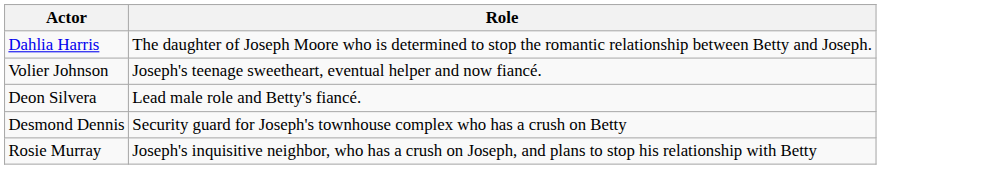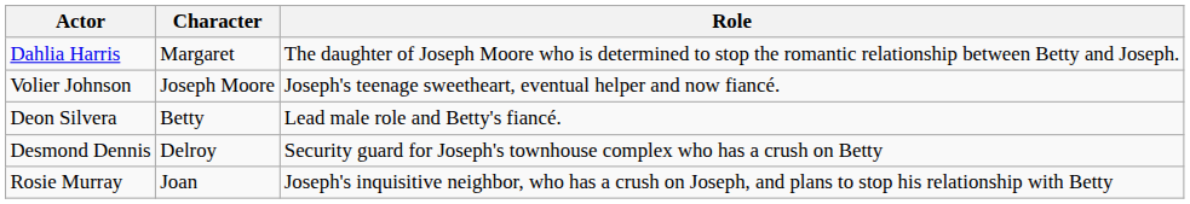+ column: Character | Margaret | Joseph Moore | Betty | Delroy | Joan
